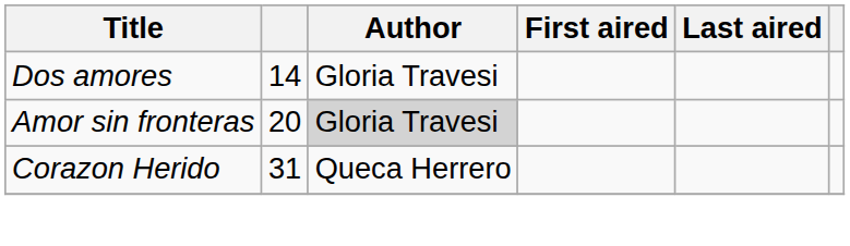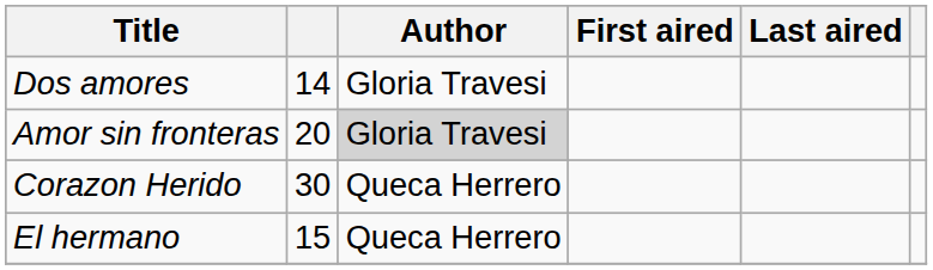Corazon Herido | column 2: 31 -> 30
+ row: El hermano | 15 | Queca Herrero
